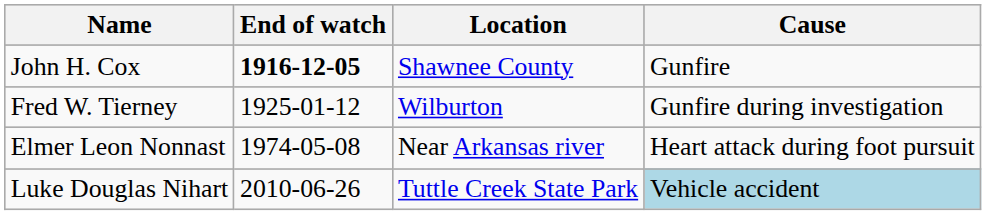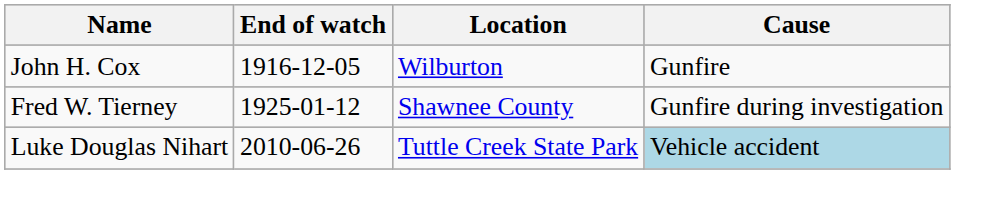John H. Cox | End of watch: bold -> normal
John H. Cox | Location: Shawnee County -> Wilburton
Fred W. Tierney | Location: Wilburton -> Shawnee County
- row: Elmer Leon Nonnast | 1974-05-08 | Near Arkansas river | Heart attack during foot pursuit
